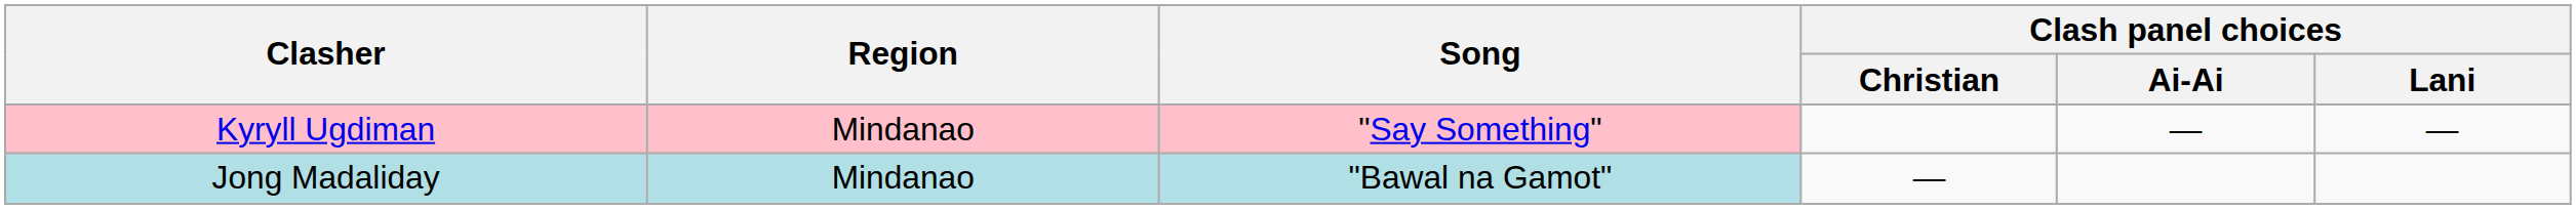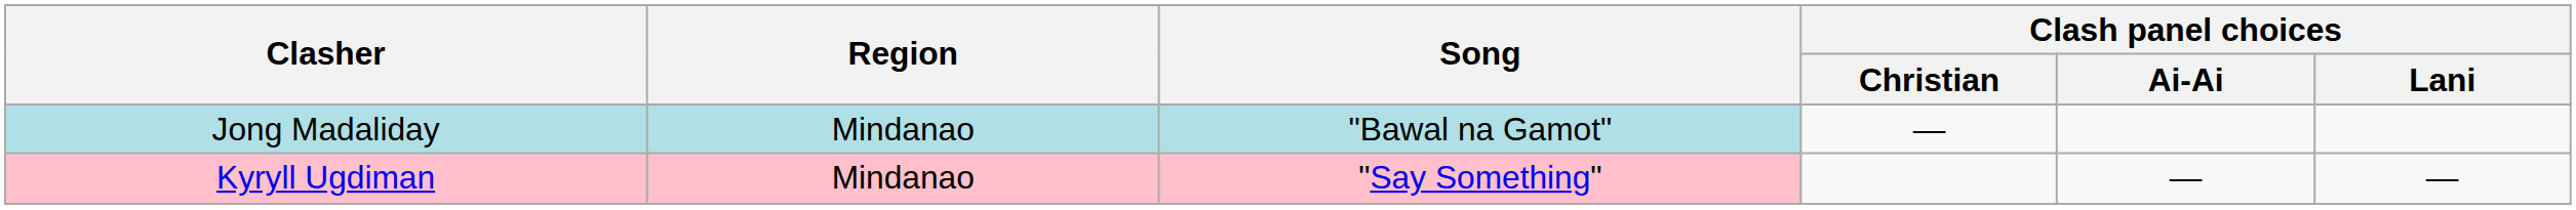rows swapped: Kyryll Ugdiman <-> Jong Madaliday
